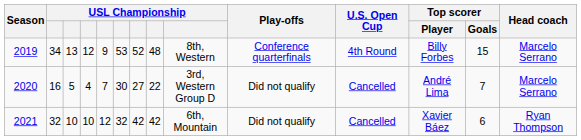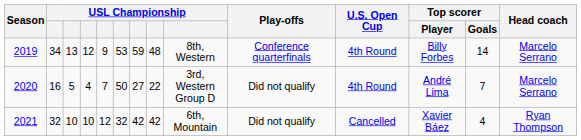2019 | column 7: 52 -> 59
2019 | Top scorer / Goals: 15 -> 14
2020 | column 6: 30 -> 50
2020 | U.S. Open Cup: Cancelled -> 4th Round
2021 | Top scorer / Goals: 6 -> 4
